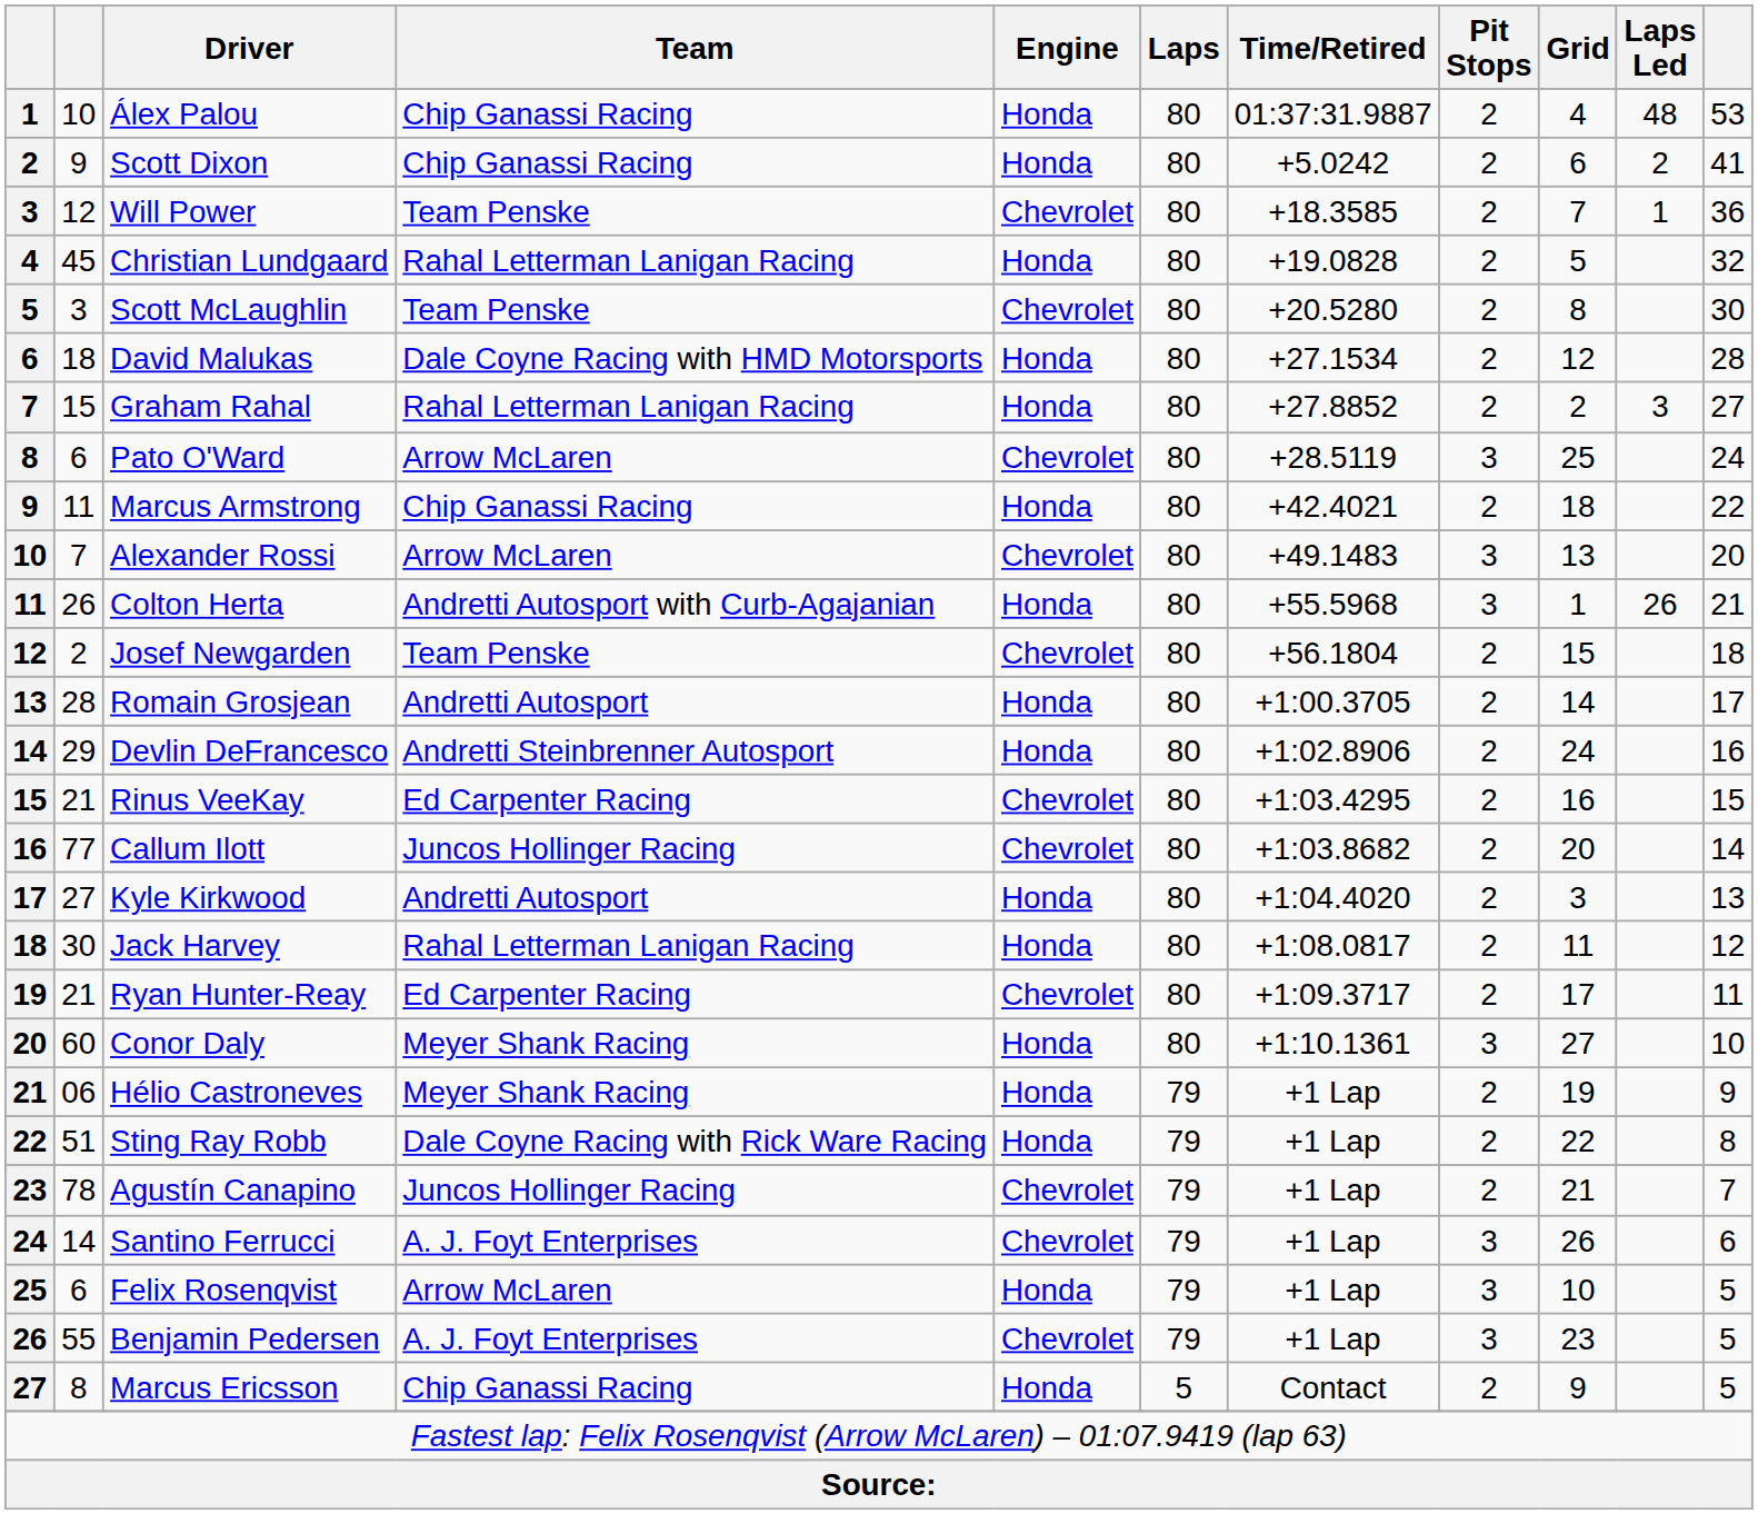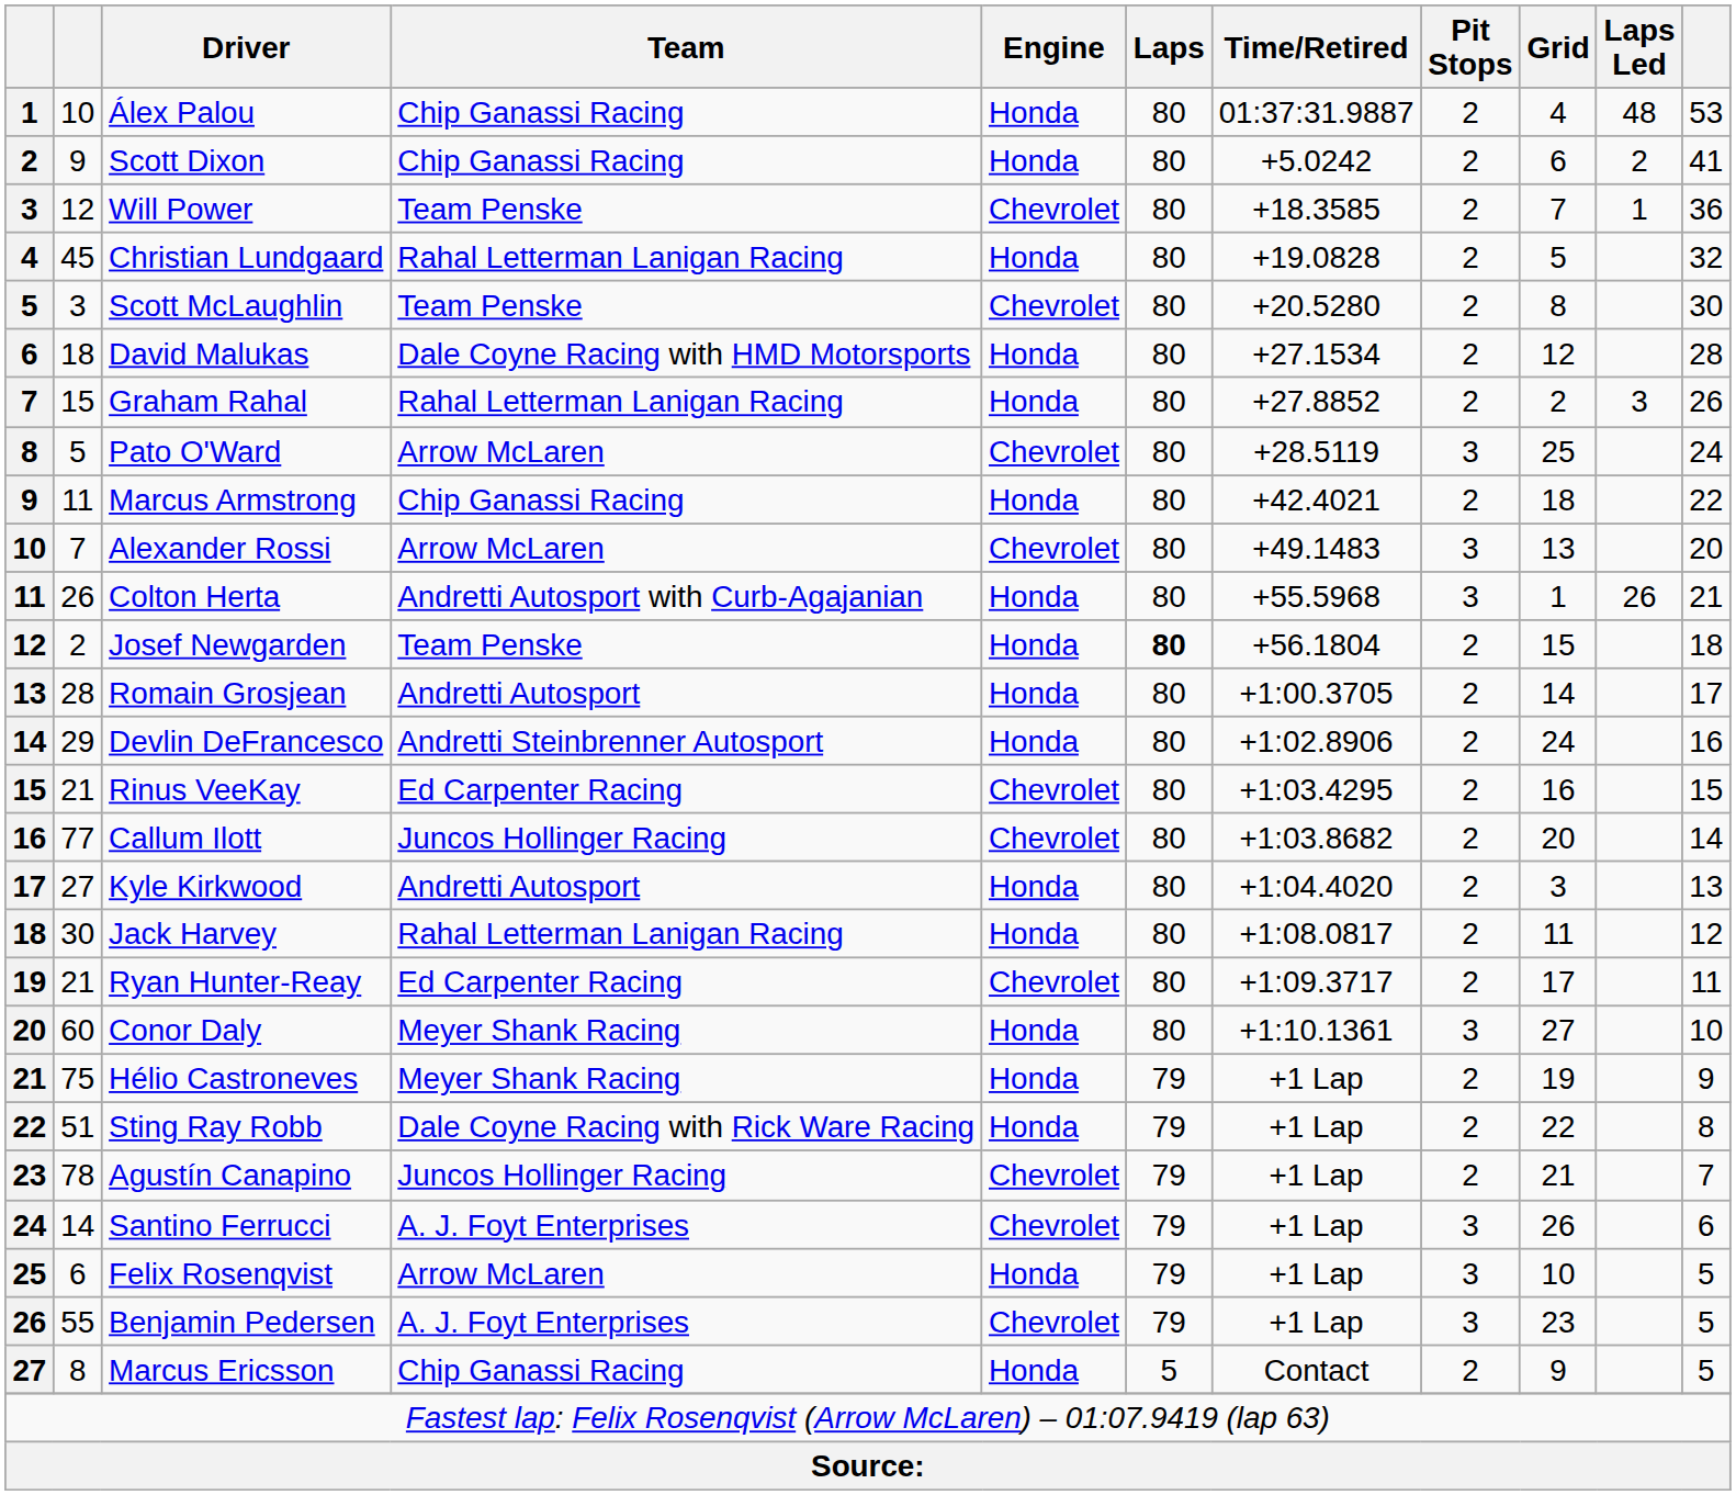Graham Rahal | column 11: 27 -> 26
Pato O'Ward | column 2: 6 -> 5
Josef Newgarden | Engine: Chevrolet -> Honda
Josef Newgarden | Laps: normal -> bold
Hélio Castroneves | column 2: 06 -> 75
